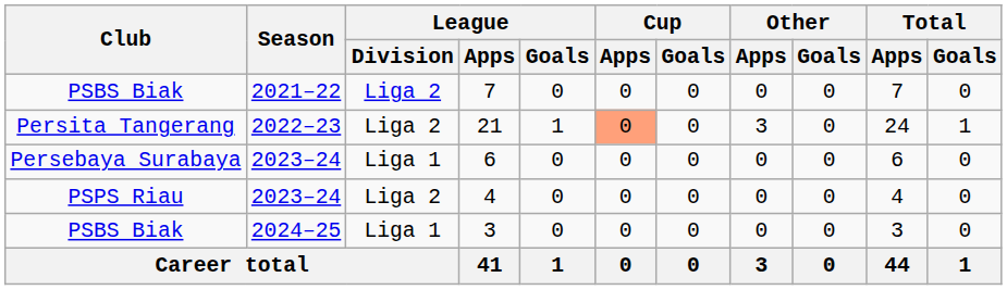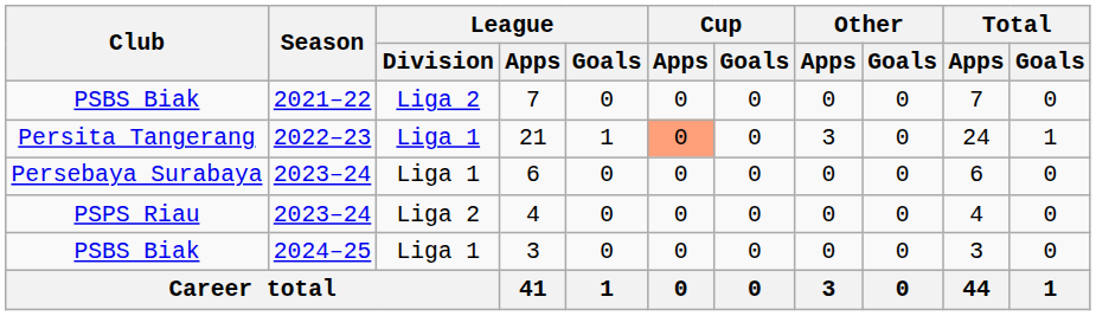21 | League / Division: Liga 2 -> Liga 1
